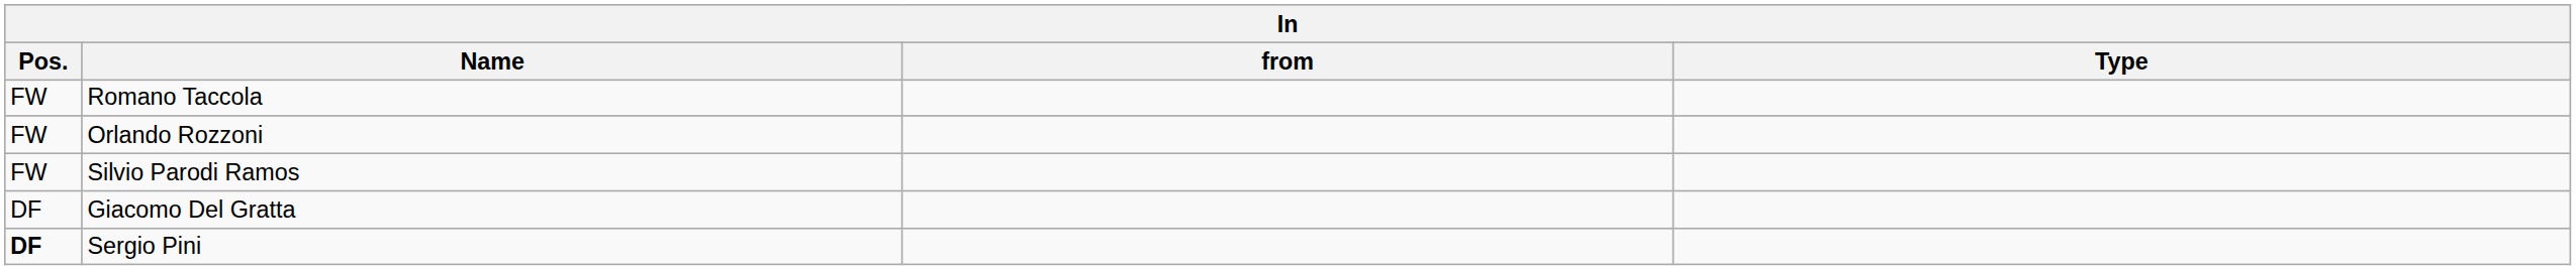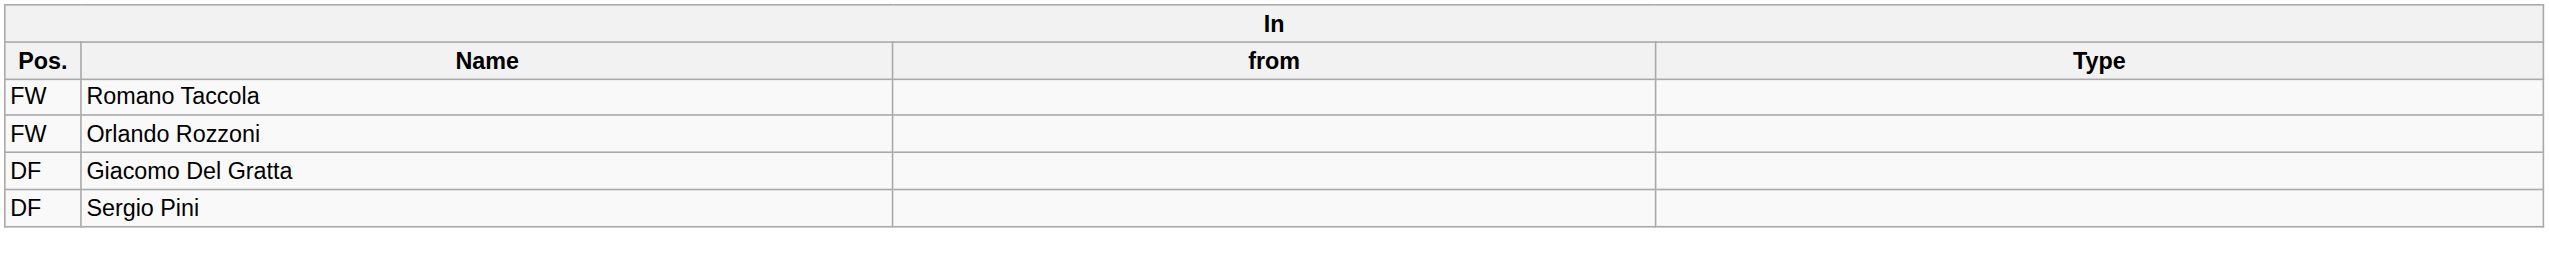- row: FW | Silvio Parodi Ramos
Sergio Pini | Pos.: bold -> normal
